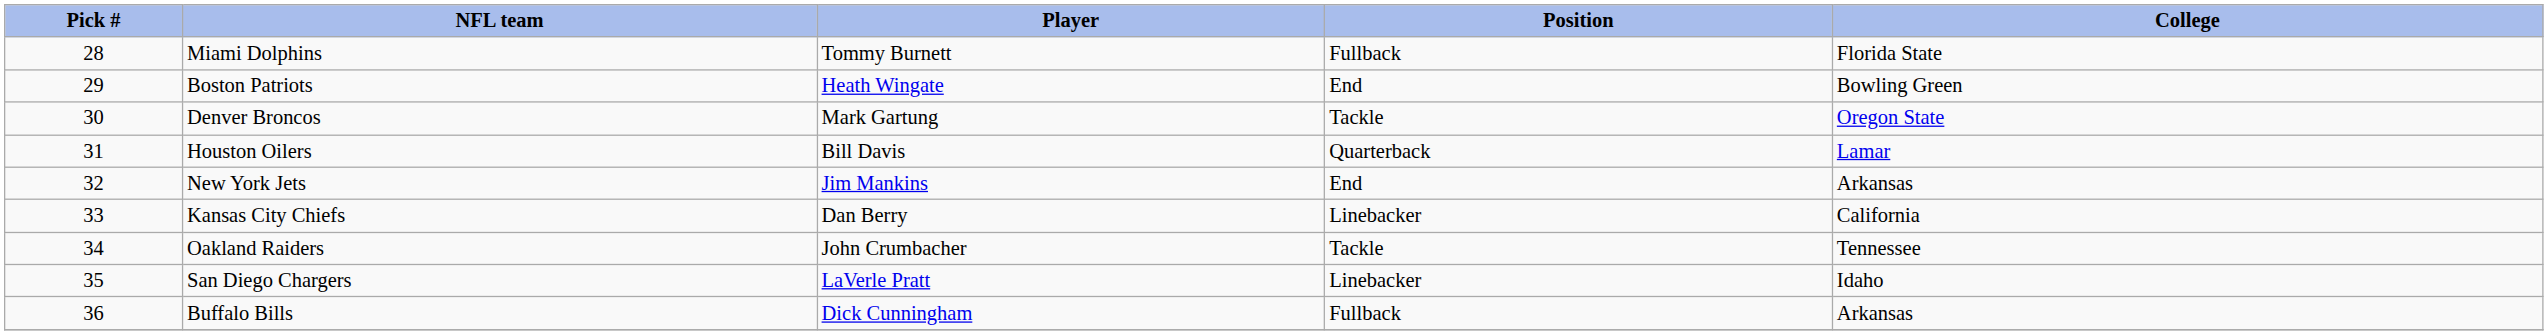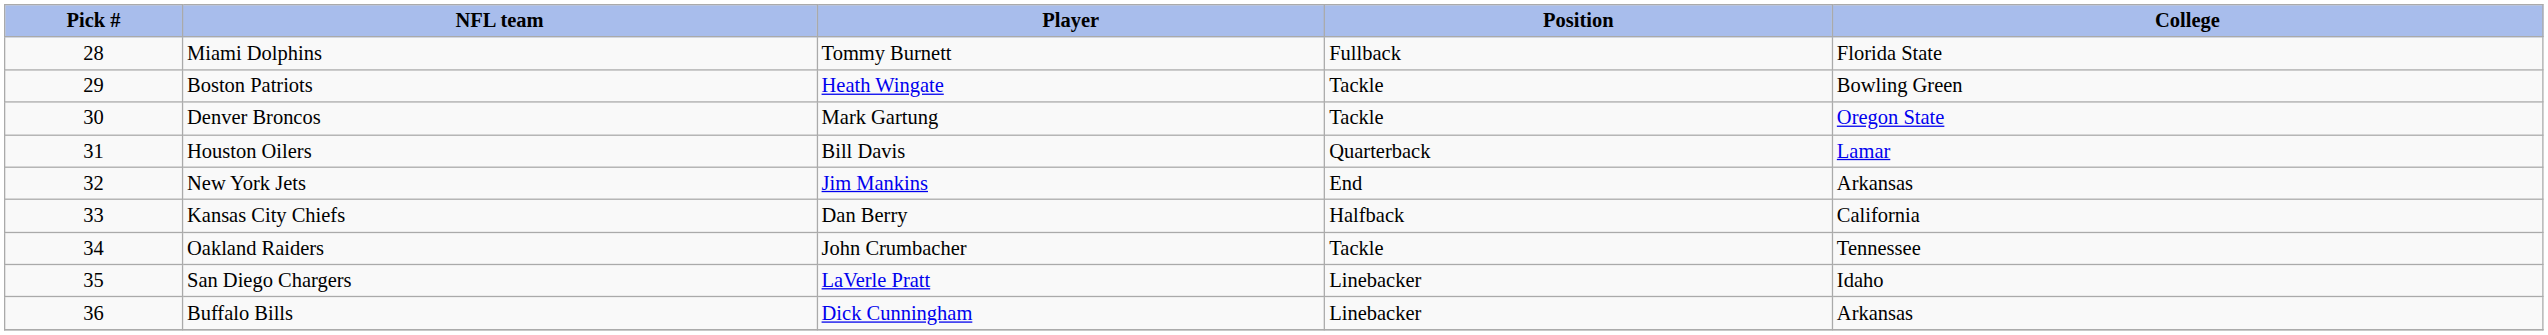Boston Patriots | Position: End -> Tackle
Kansas City Chiefs | Position: Linebacker -> Halfback
Buffalo Bills | Position: Fullback -> Linebacker
